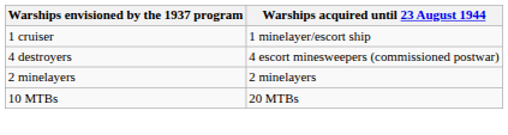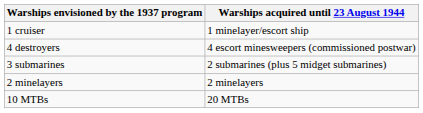+ row: 3 submarines | 2 submarines (plus 5 midget submarines)
